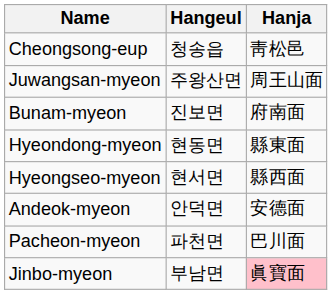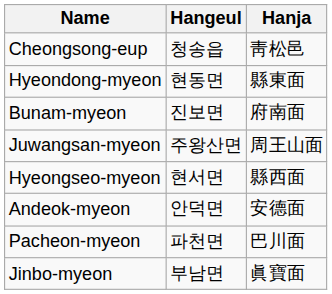rows swapped: Juwangsan-myeon <-> Hyeondong-myeon
Jinbo-myeon | Hanja: pink background -> no background
